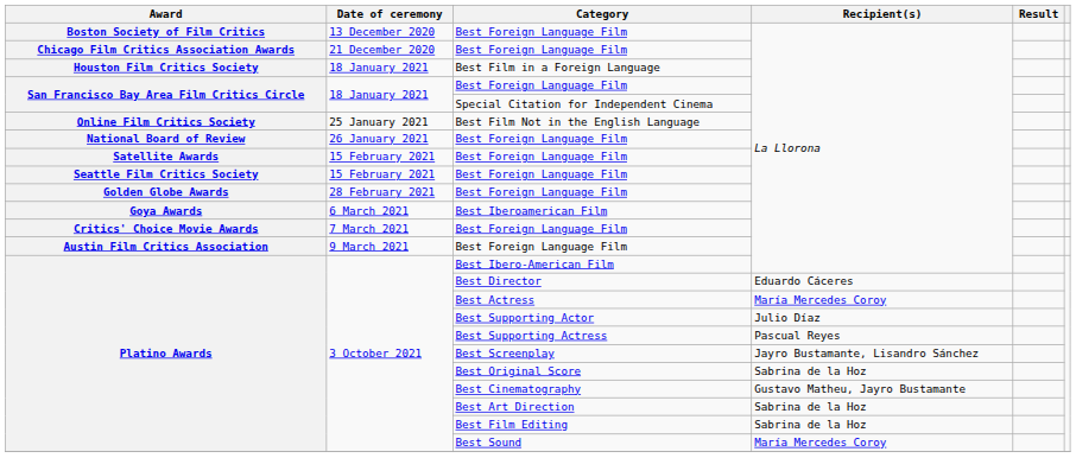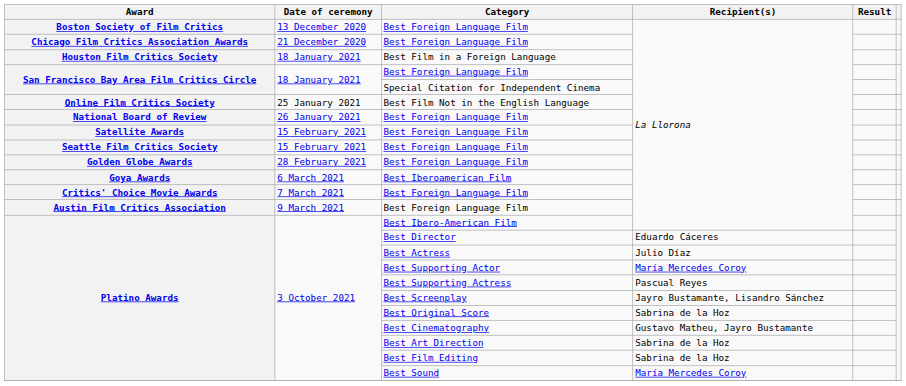Best Actress | Recipient(s): María Mercedes Coroy -> Julio Díaz
Best Supporting Actor | Recipient(s): Julio Díaz -> María Mercedes Coroy
